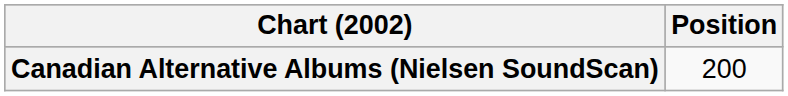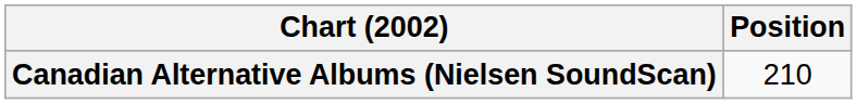Canadian Alternative Albums (Nielsen SoundScan) | Position: 200 -> 210
